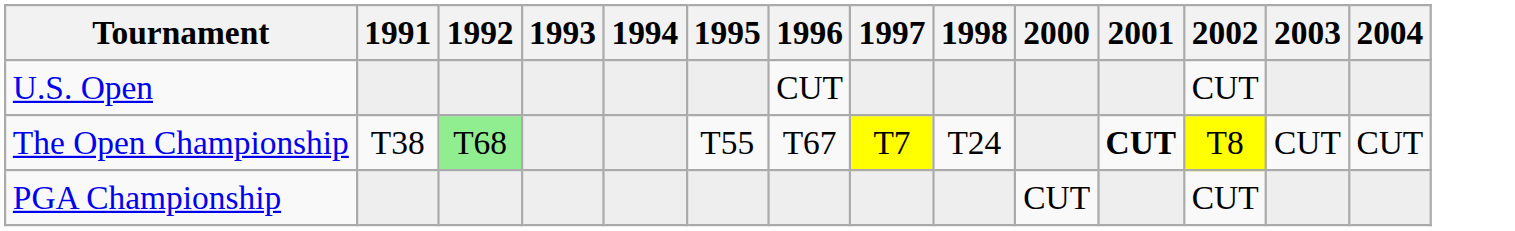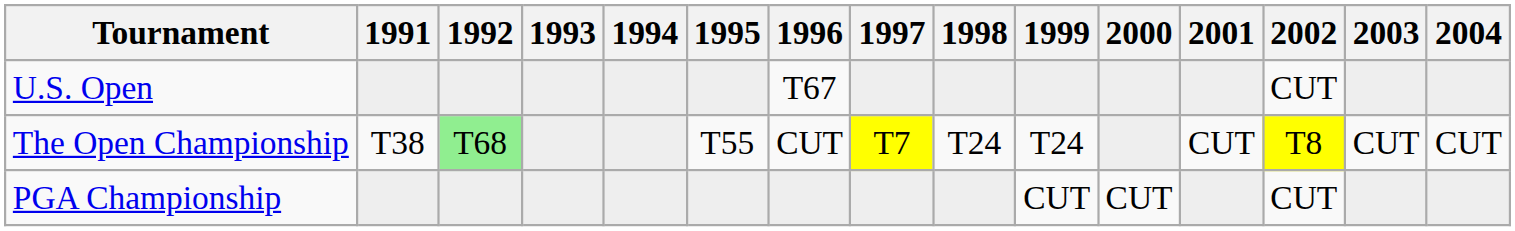+ column: 1999 | T24 | CUT
U.S. Open | 1996: CUT -> T67
The Open Championship | 1996: T67 -> CUT
The Open Championship | 2001: bold -> normal
